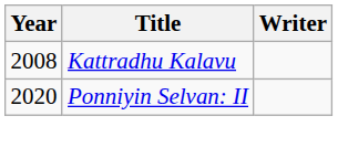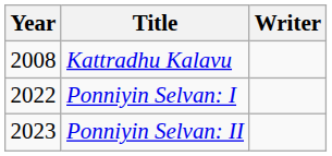+ row: 2022 | Ponniyin Selvan: I
Ponniyin Selvan: II | Year: 2020 -> 2023
